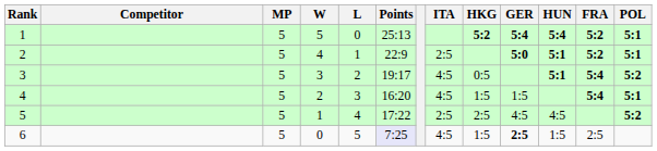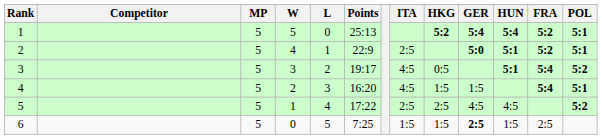6 | Points: lavender background -> no background
6 | ITA: 4:5 -> 1:5
